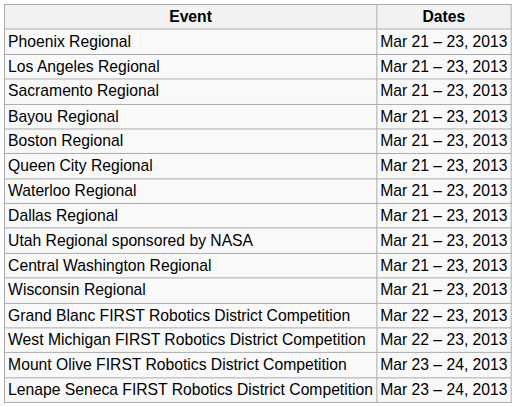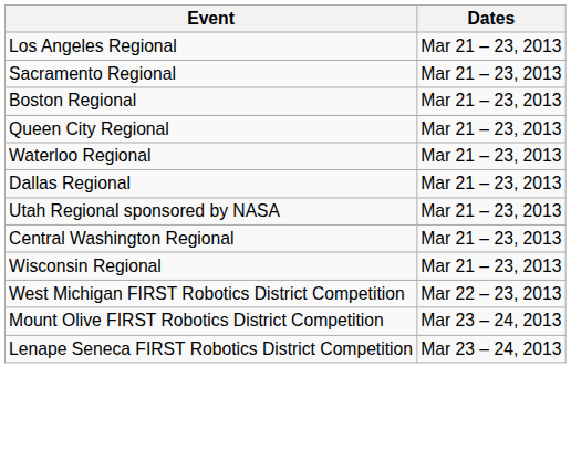- row: Phoenix Regional | Mar 21 – 23, 2013
- row: Bayou Regional | Mar 21 – 23, 2013
- row: Grand Blanc FIRST Robotics District Competition | Mar 22 – 23, 2013
